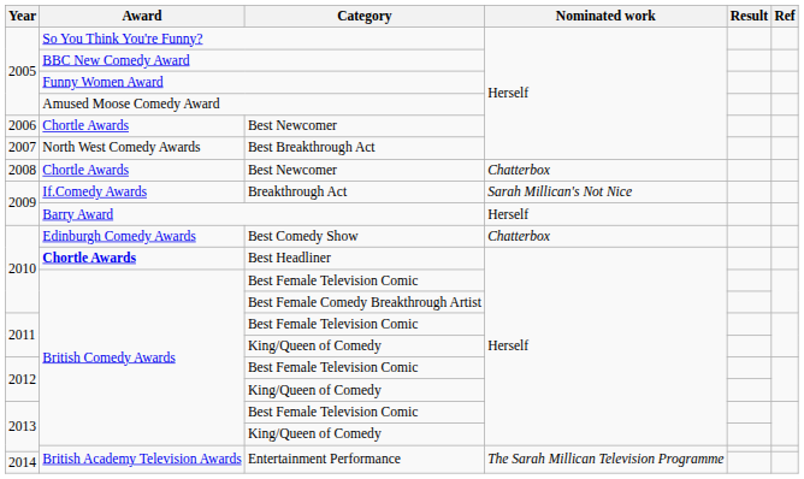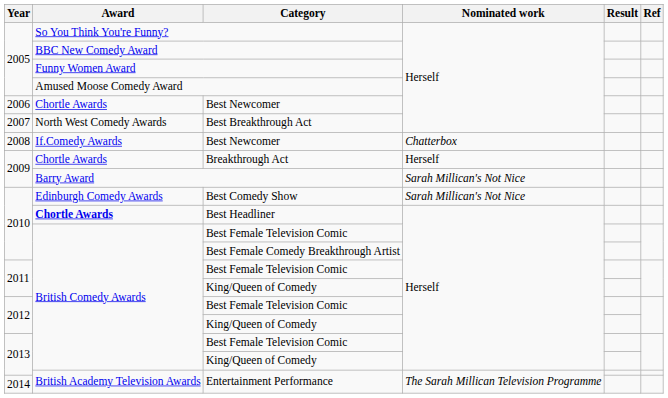2008 / Best Newcomer | Award: Chortle Awards -> If.Comedy Awards
Breakthrough Act | Award: If.Comedy Awards -> Chortle Awards
Breakthrough Act | Nominated work: Sarah Millican's Not Nice -> Herself
Barry Award | Nominated work: Herself -> Sarah Millican's Not Nice
Best Comedy Show | Nominated work: Chatterbox -> Sarah Millican's Not Nice
